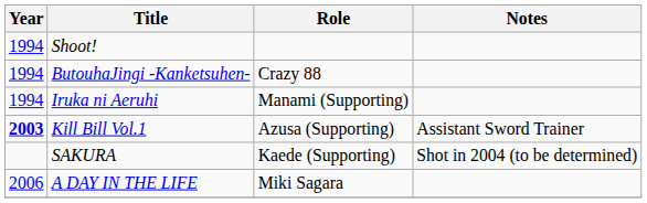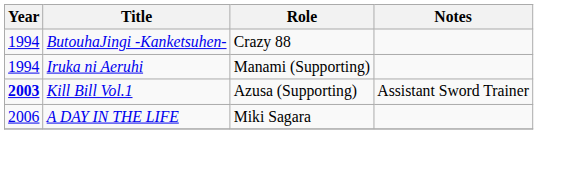- row: 1994 | Shoot!
- row: SAKURA | Kaede (Supporting) | Shot in 2004 (to be determined)
